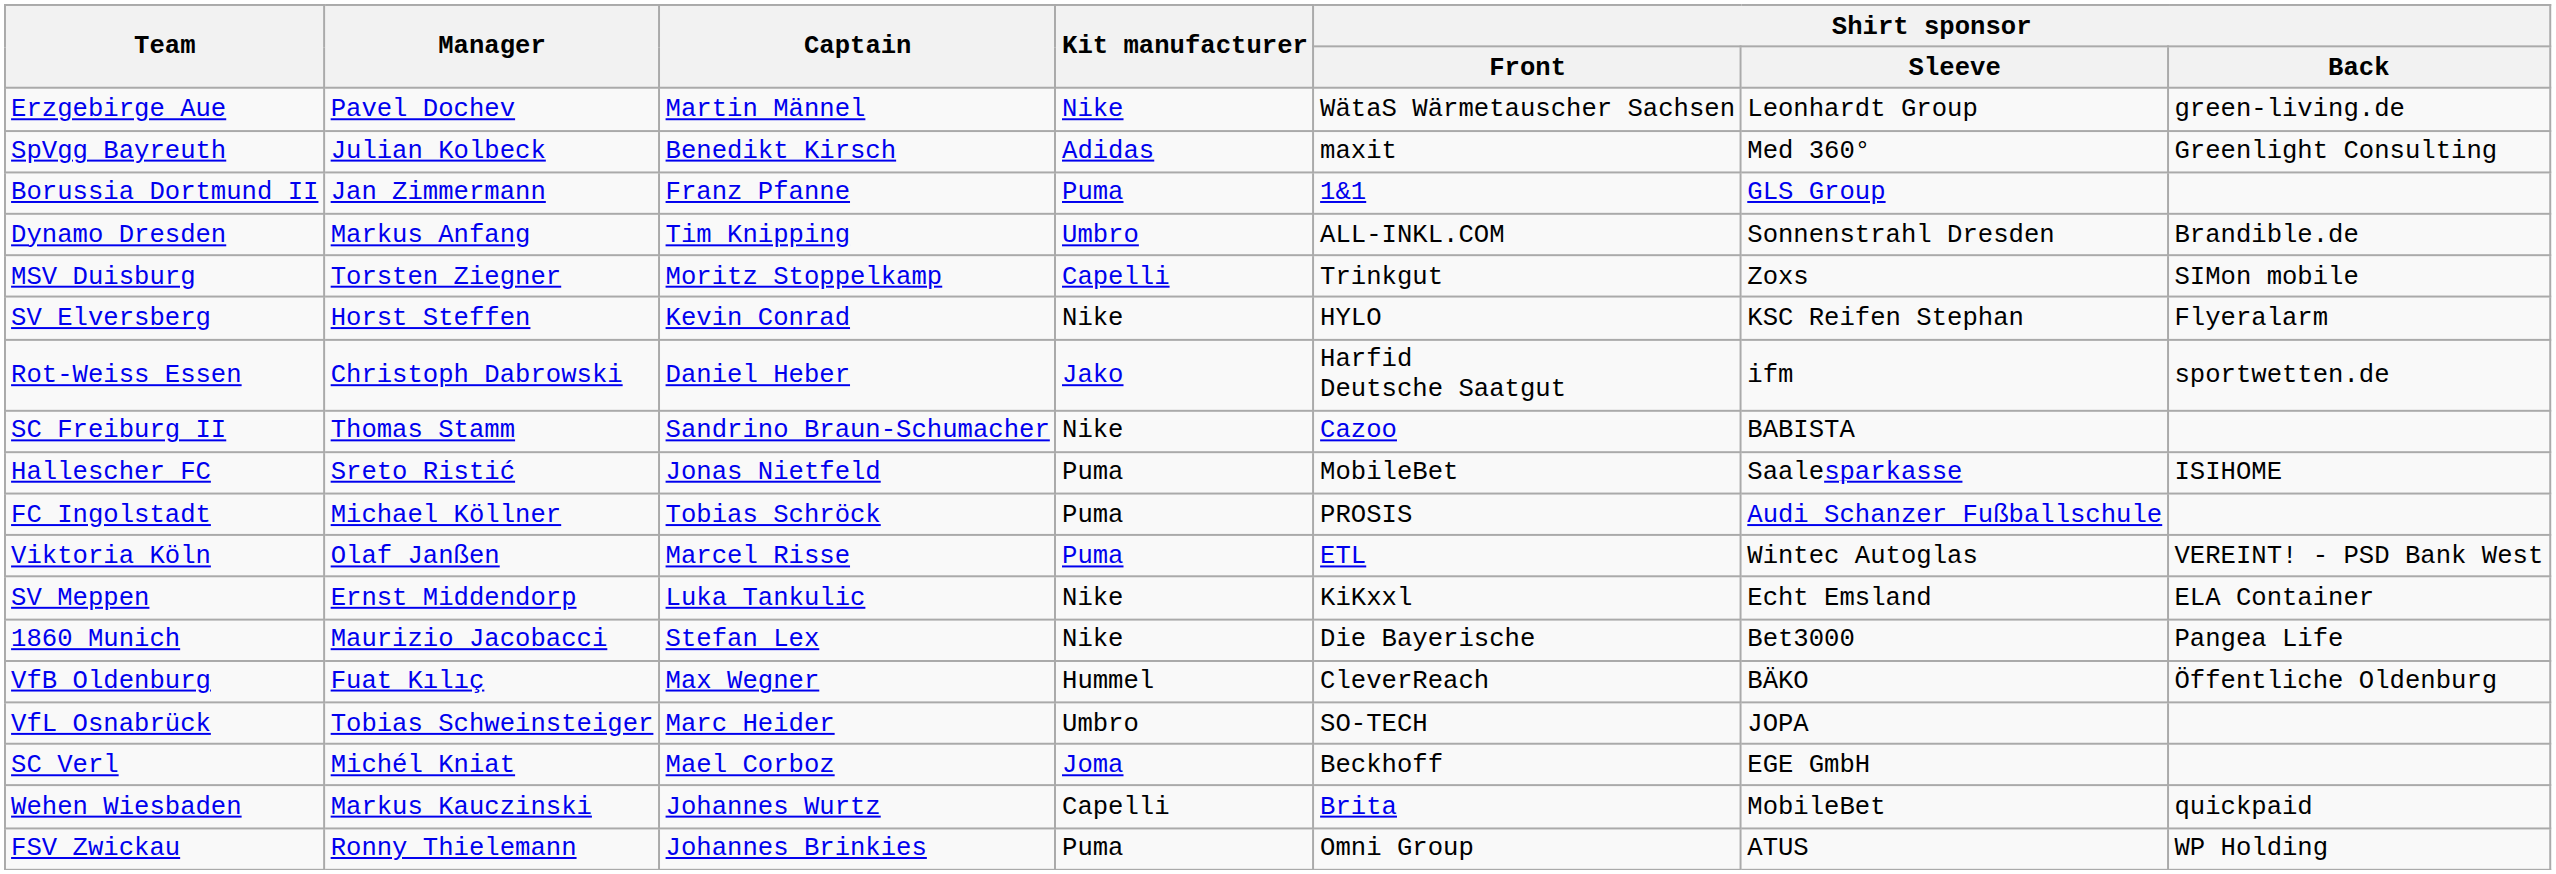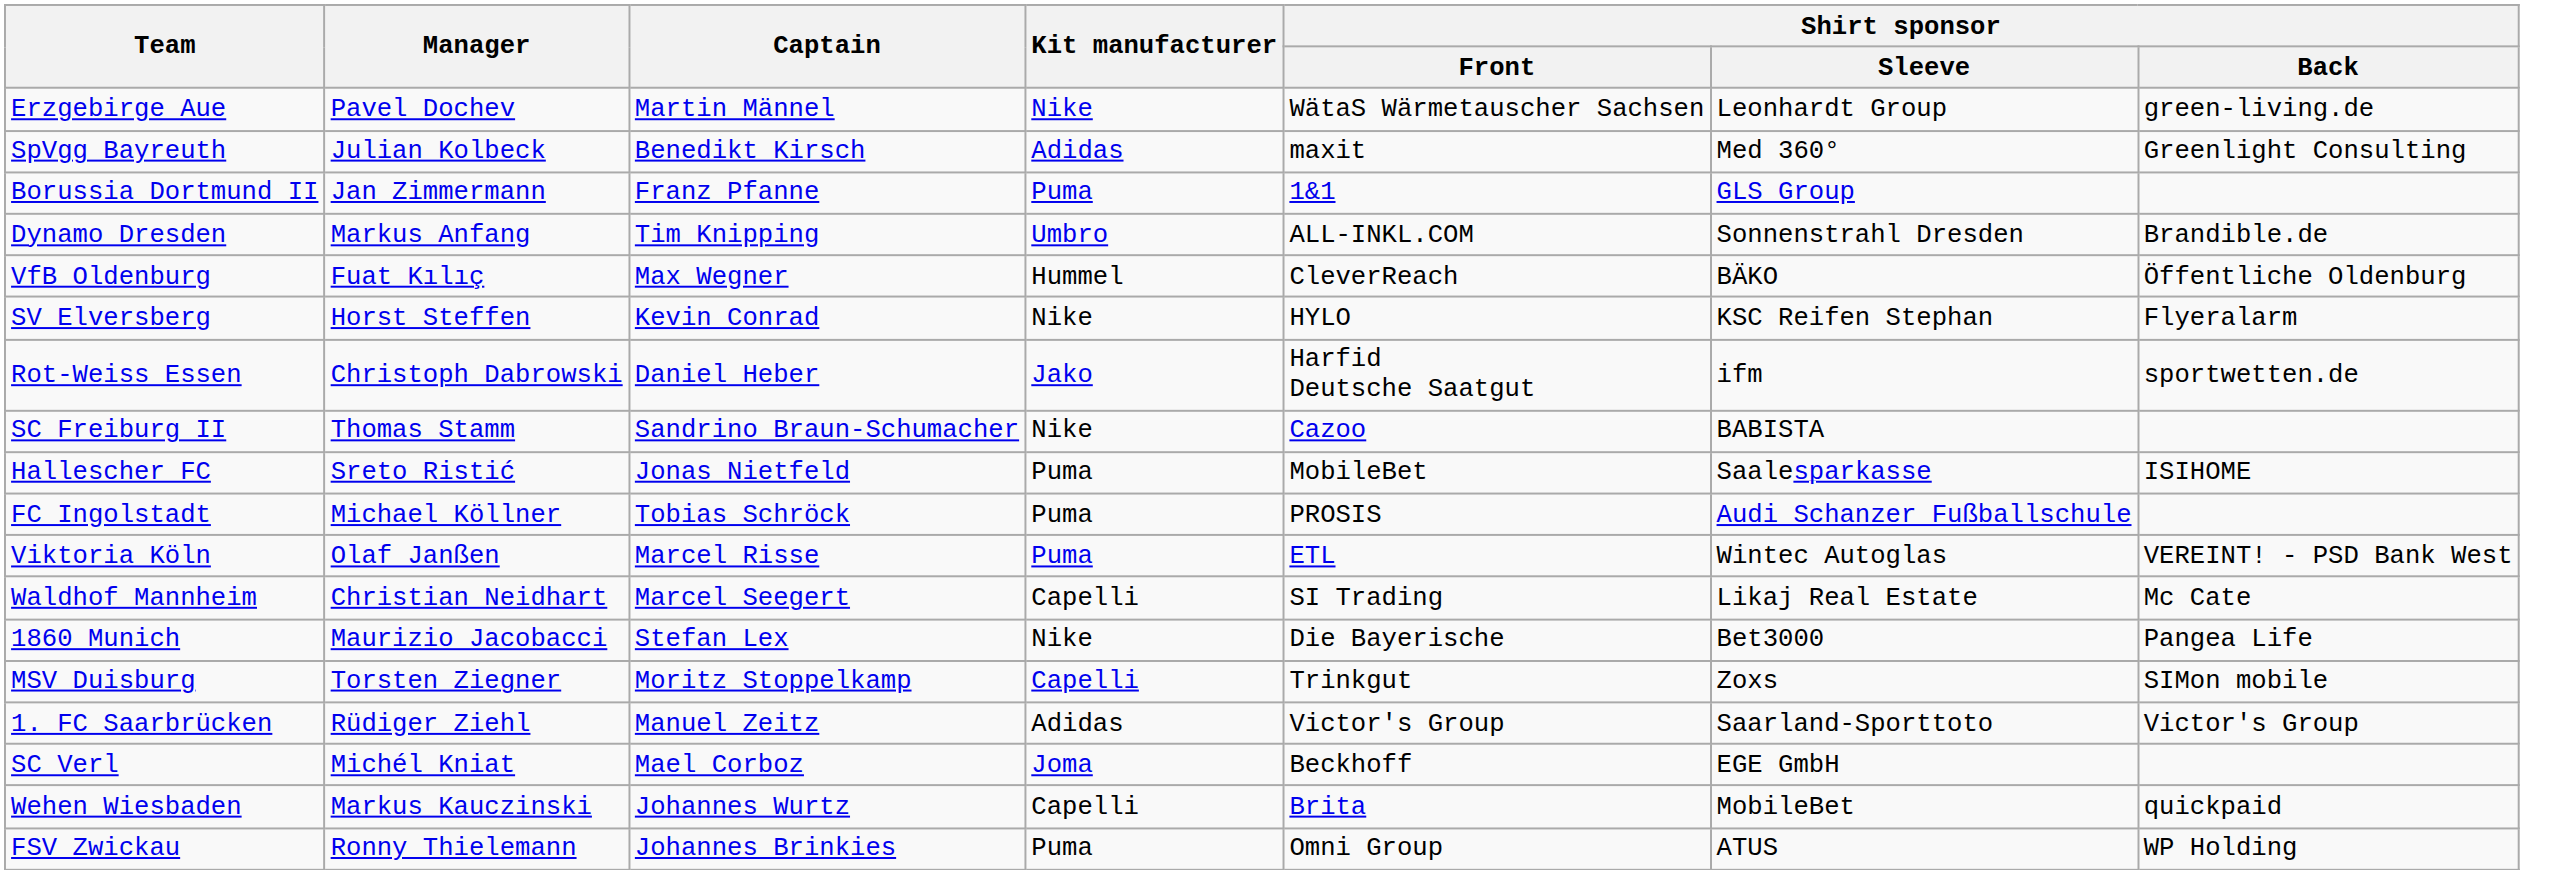rows swapped: MSV Duisburg <-> VfB Oldenburg
+ row: Waldhof Mannheim | Christian Neidhart | Marcel Seegert | Capelli | SI Trading | Likaj Real Estate | Mc Cate
- row: SV Meppen | Ernst Middendorp | Luka Tankulic | Nike | KiKxxl | Echt Emsland | ELA Container
- row: VfL Osnabrück | Tobias Schweinsteiger | Marc Heider | Umbro | SO-TECH | JOPA
+ row: 1. FC Saarbrücken | Rüdiger Ziehl | Manuel Zeitz | Adidas | Victor's Group | Saarland-Sporttoto | Victor's Group
